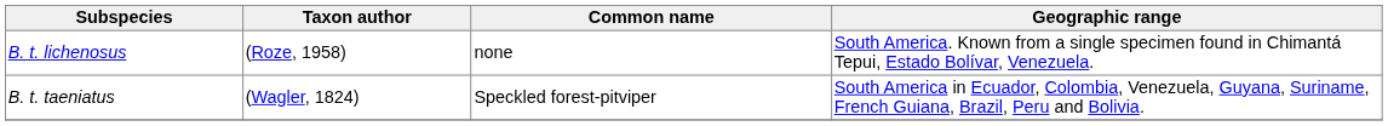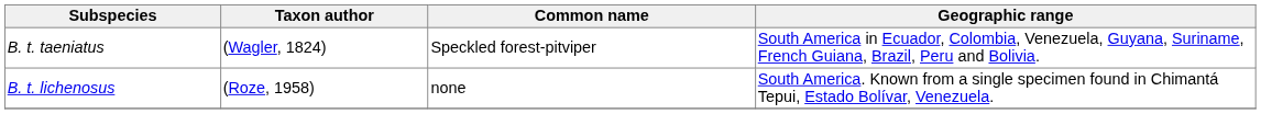rows swapped: B. t. lichenosus <-> B. t. taeniatus
